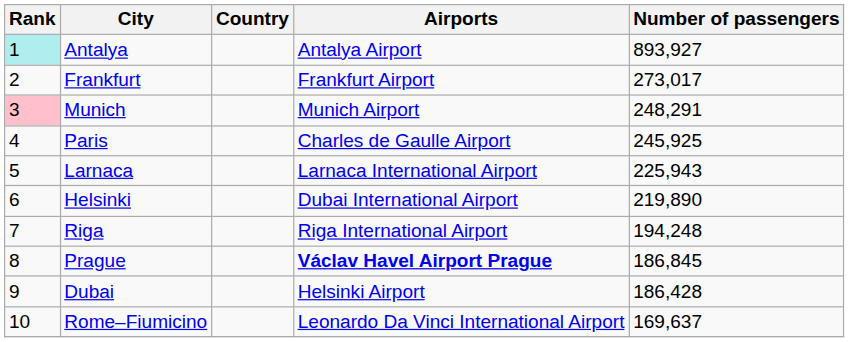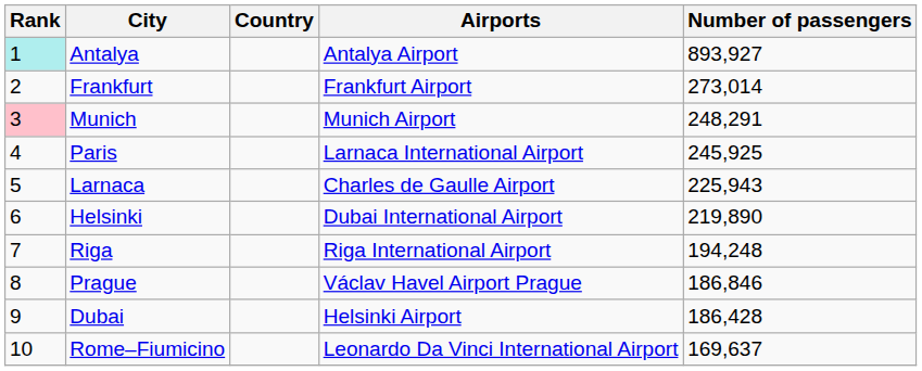Frankfurt | Number of passengers: 273,017 -> 273,014
Paris | Airports: Charles de Gaulle Airport -> Larnaca International Airport
Larnaca | Airports: Larnaca International Airport -> Charles de Gaulle Airport
Prague | Airports: bold -> normal
Prague | Number of passengers: 186,845 -> 186,846
